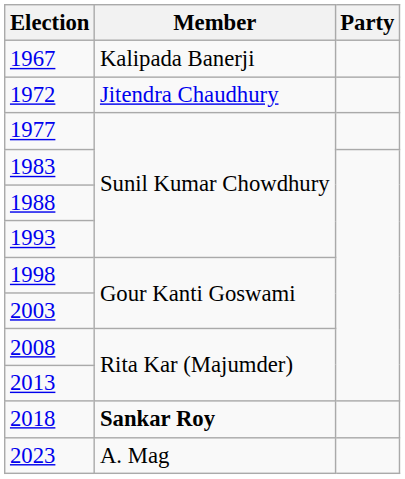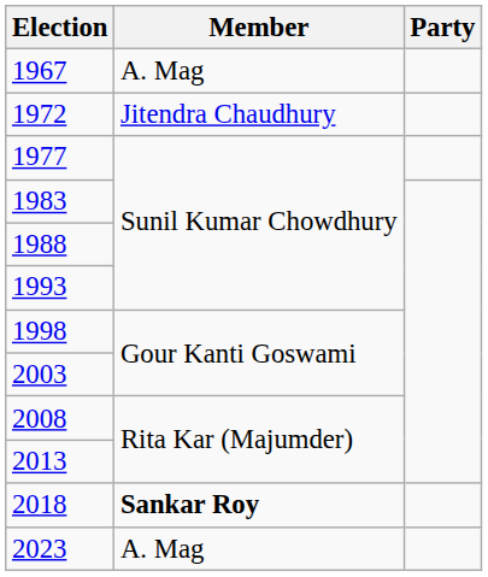1967 | Member: Kalipada Banerji -> A. Mag
